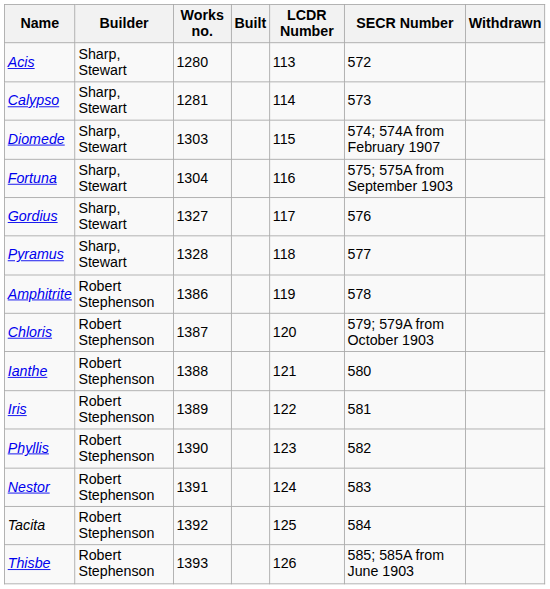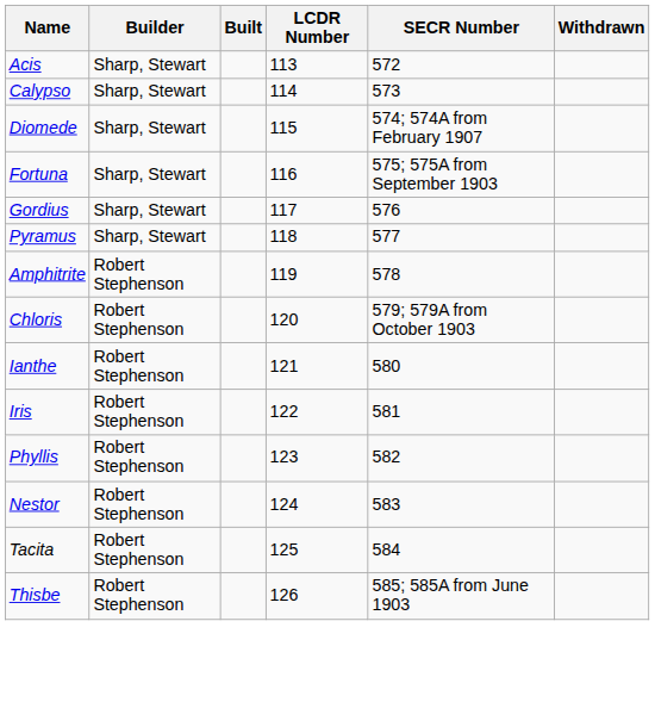- column: Works no. | 1280 | 1281 | 1303 | 1304 | 1327 | 1328 | 1386 | 1387 | 1388 | 1389 | 1390 | 1391 | 1392 | 1393
